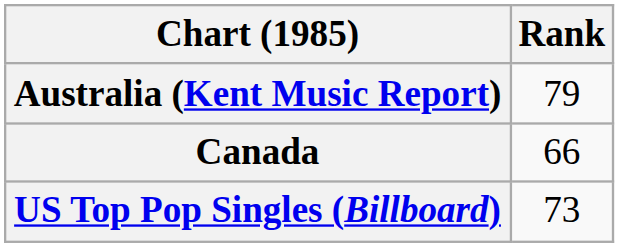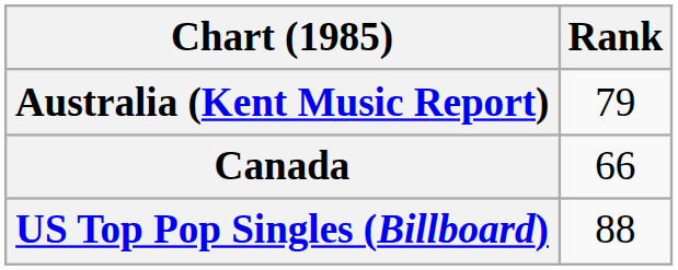US Top Pop Singles (Billboard) | Rank: 73 -> 88
